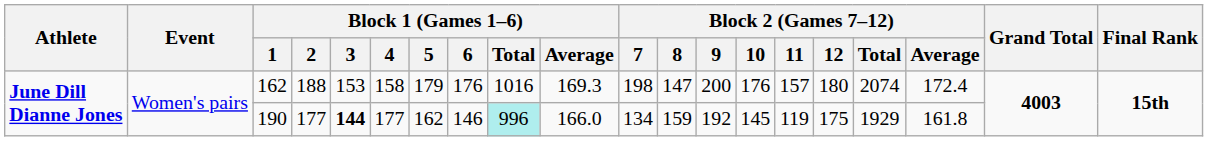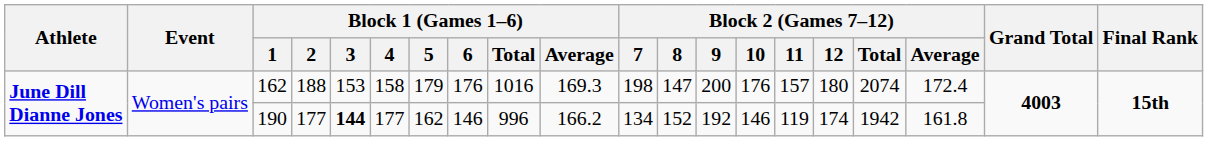190 | Block 1 (Games 1–6) / Total: paleturquoise background -> no background
190 | Block 1 (Games 1–6) / Average: 166.0 -> 166.2
190 | Block 2 (Games 7–12) / 8: 159 -> 152
190 | Block 2 (Games 7–12) / 10: 145 -> 146
190 | Block 2 (Games 7–12) / 12: 175 -> 174
190 | Block 2 (Games 7–12) / Total: 1929 -> 1942
